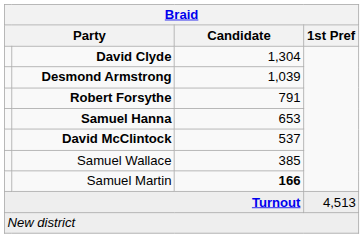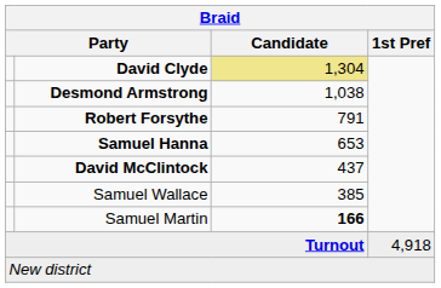David Clyde | Candidate: no background -> khaki background
Desmond Armstrong | Candidate: 1,039 -> 1,038
David McClintock | Candidate: 537 -> 437
Turnout | 1st Pref: 4,513 -> 4,918
